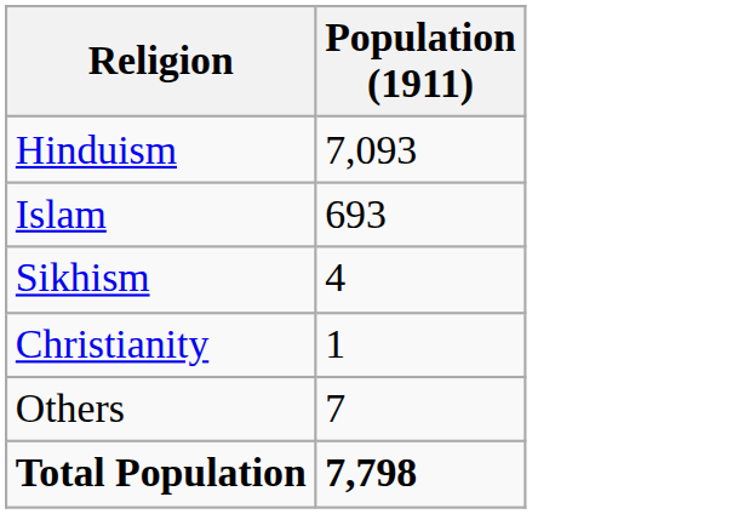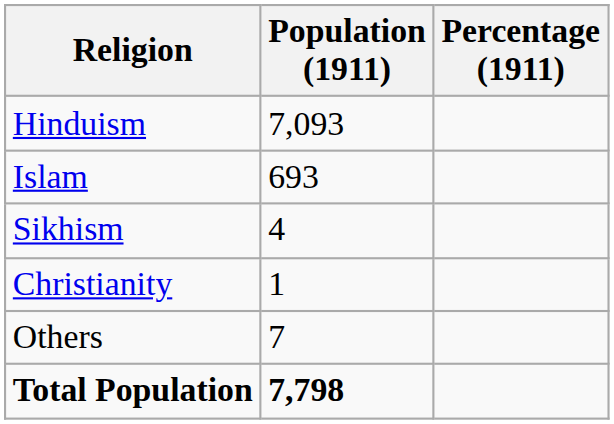+ column: Percentage (1911)
